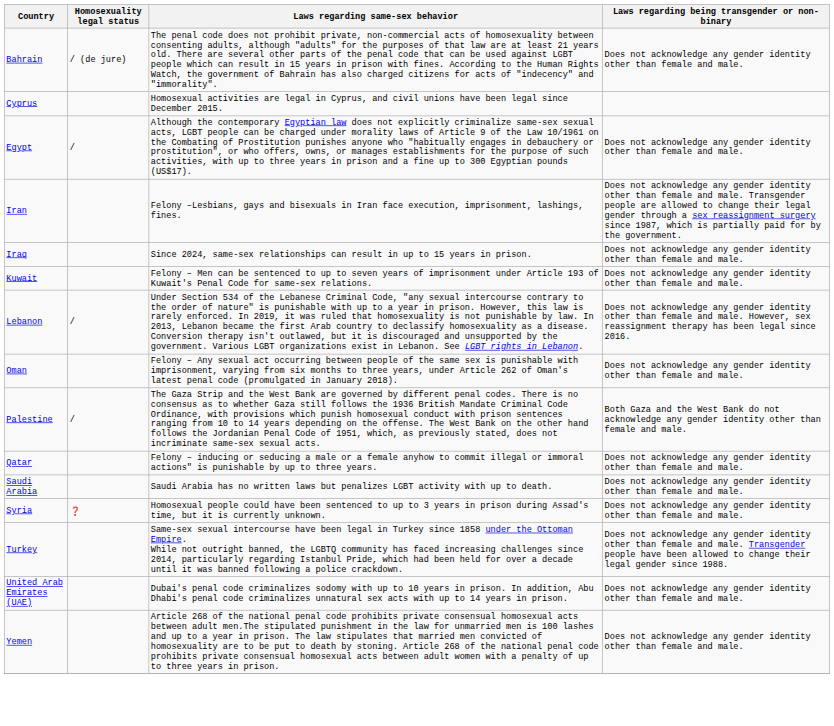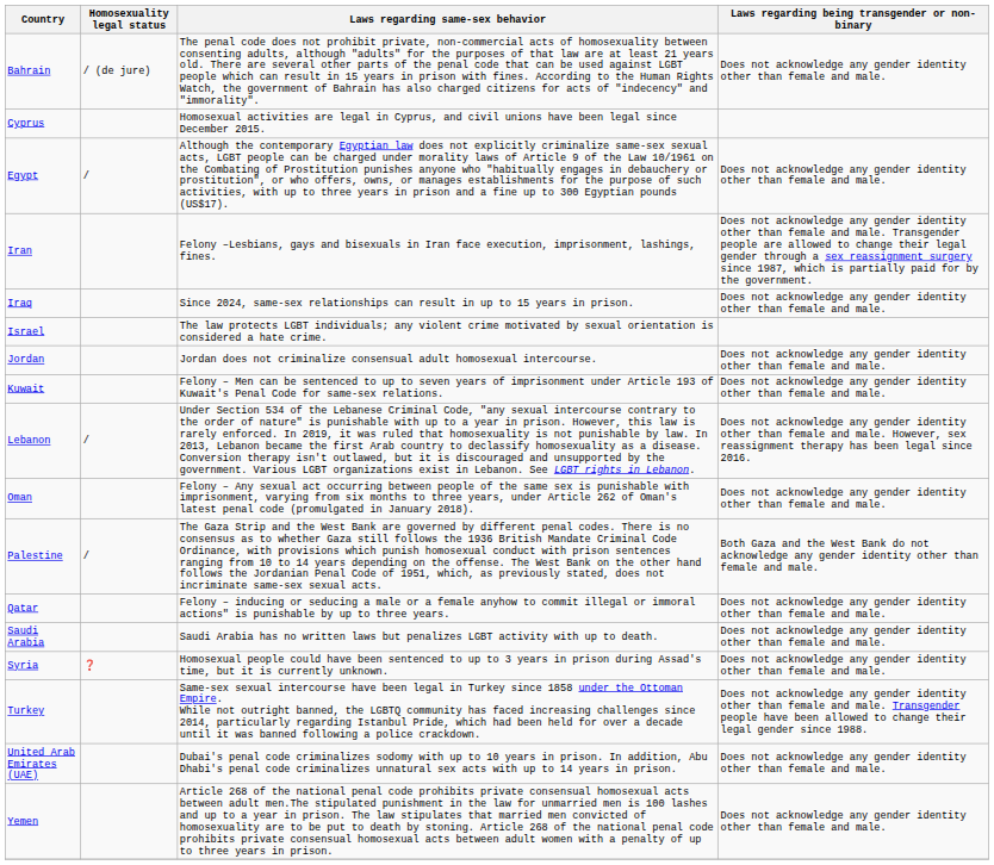+ row: Israel | The law protects LGBT individuals; any violent crime motivated by sexual orientation is considered a hate crime.
+ row: Jordan | Jordan does not criminalize consensual adult homosexual intercourse. | Does not acknowledge any gender identity other than female and male.
